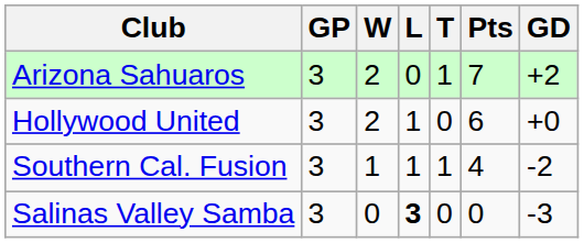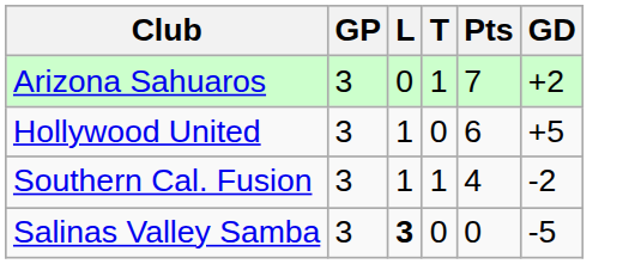- column: W | 2 | 2 | 1 | 0
Hollywood United | GD: +0 -> +5
Salinas Valley Samba | GD: -3 -> -5
